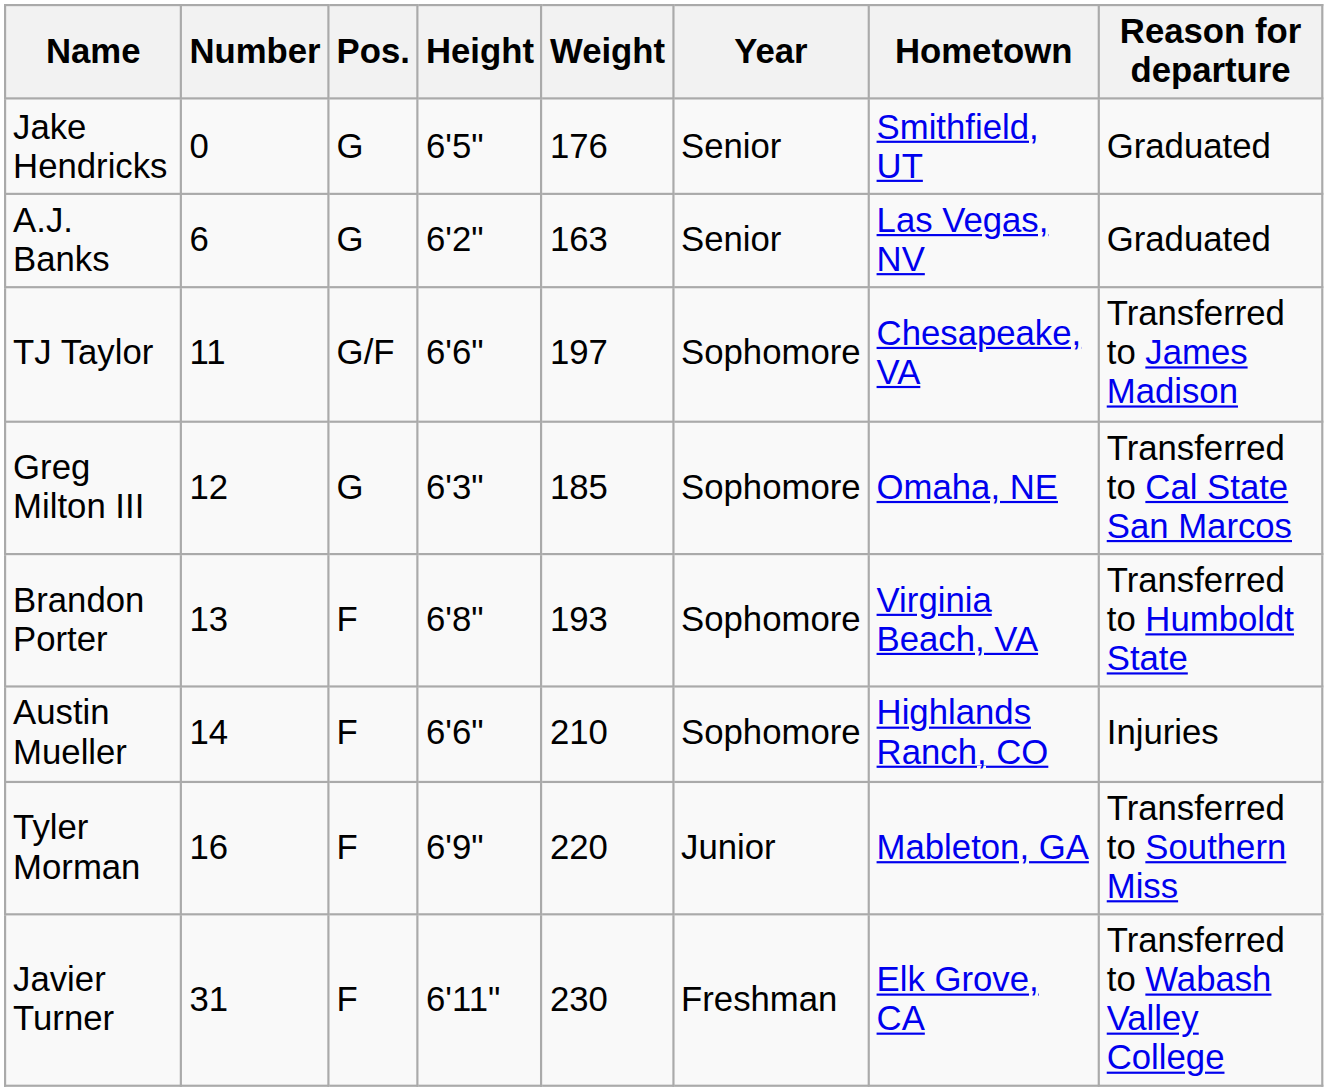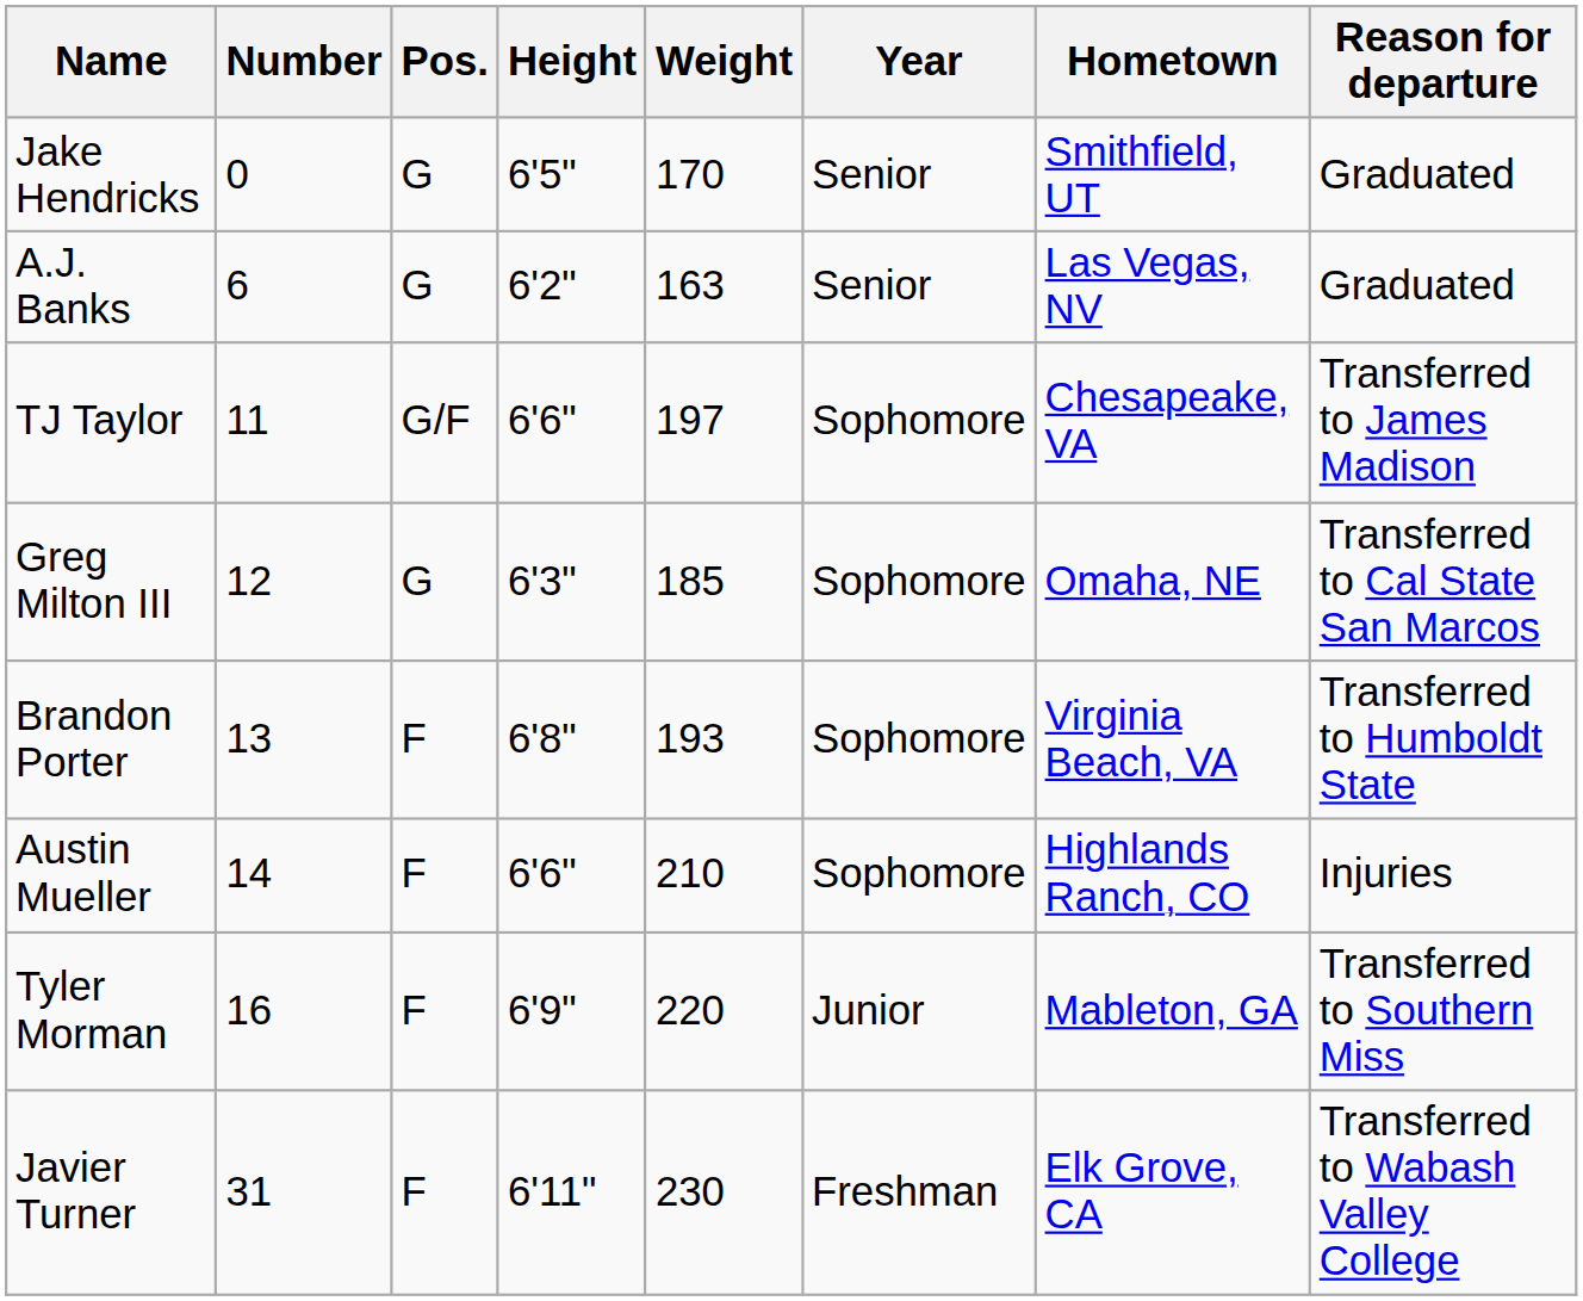Jake Hendricks | Weight: 176 -> 170
